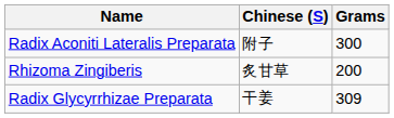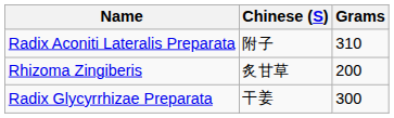Radix Aconiti Lateralis Preparata | Grams: 300 -> 310
Radix Glycyrrhizae Preparata | Grams: 309 -> 300
